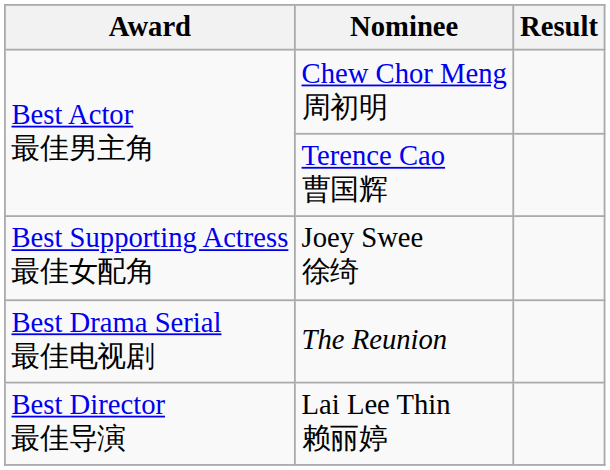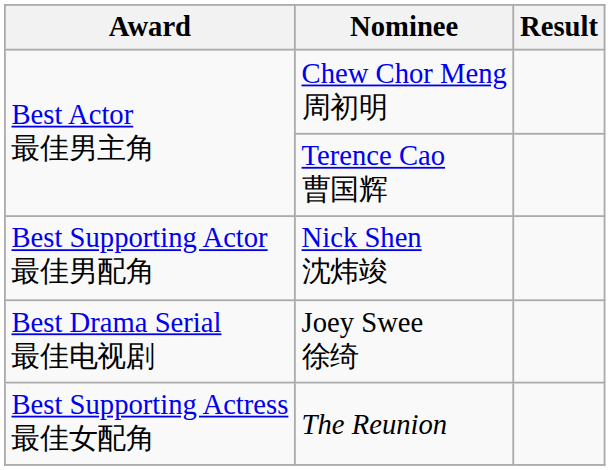+ row: Best Supporting Actor 最佳男配角 | Nick Shen 沈炜竣
Joey Swee 徐绮 | Award: Best Supporting Actress 最佳女配角 -> Best Drama Serial 最佳电视剧
The Reunion | Award: Best Drama Serial 最佳电视剧 -> Best Supporting Actress 最佳女配角
- row: Best Director 最佳导演 | Lai Lee Thin 赖丽婷
